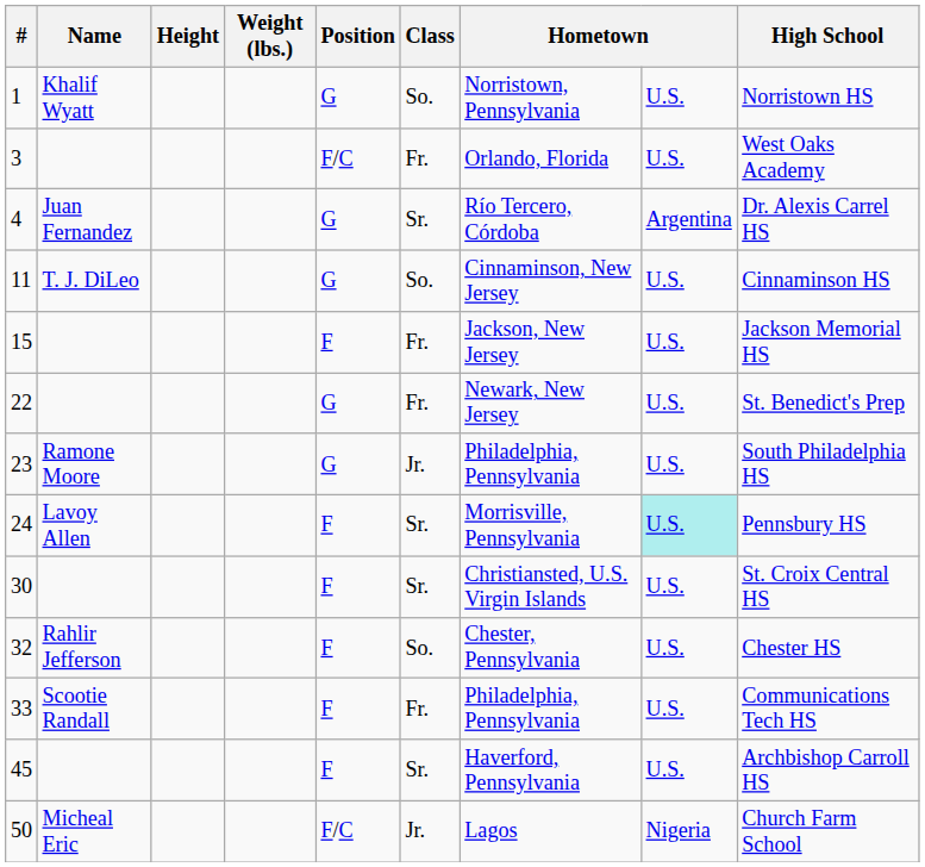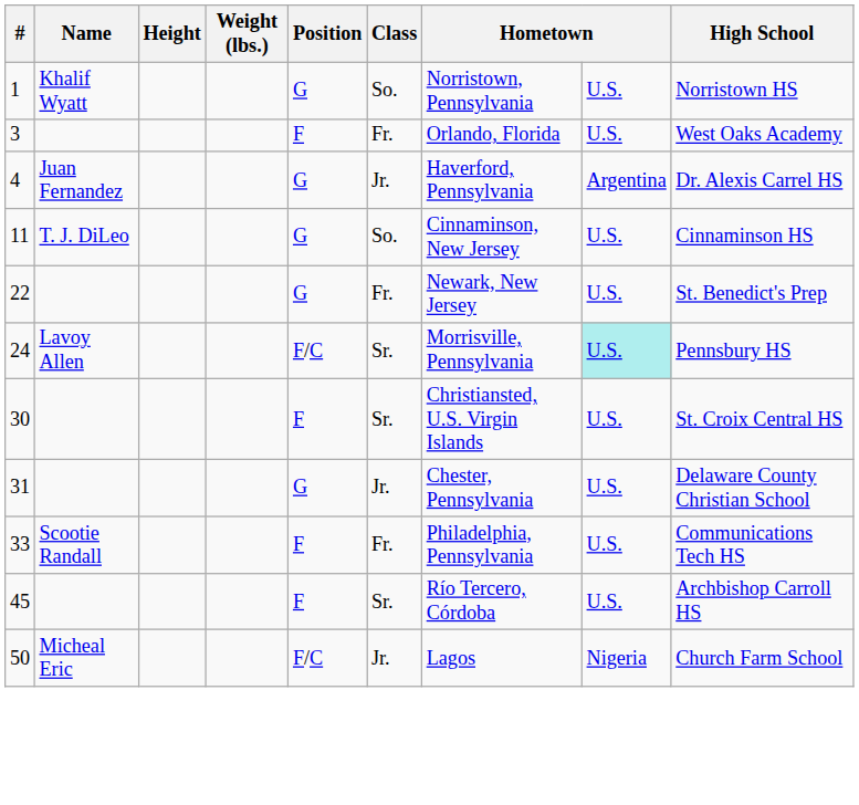3 | Position: F/C -> F
4 | Class: Sr. -> Jr.
4 | column 7: Río Tercero, Córdoba -> Haverford, Pennsylvania
- row: 15 | F | Fr. | Jackson, New Jersey | U.S. | Jackson Memorial HS
- row: 23 | Ramone Moore | G | Jr. | Philadelphia, Pennsylvania | U.S. | South Philadelphia HS
24 | Position: F -> F/C
+ row: 31 | G | Jr. | Chester, Pennsylvania | U.S. | Delaware County Christian School
- row: 32 | Rahlir Jefferson | F | So. | Chester, Pennsylvania | U.S. | Chester HS
45 | column 7: Haverford, Pennsylvania -> Río Tercero, Córdoba
